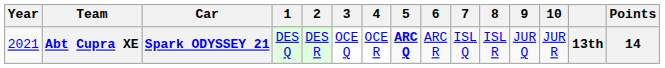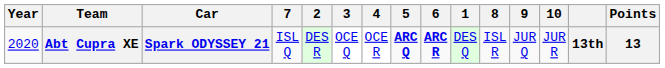columns swapped: 1 <-> 7
Abt Cupra XE | Year: 2021 -> 2020
Abt Cupra XE | 6: normal -> bold
Abt Cupra XE | Points: 14 -> 13
